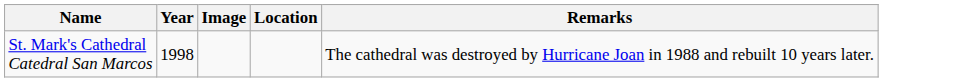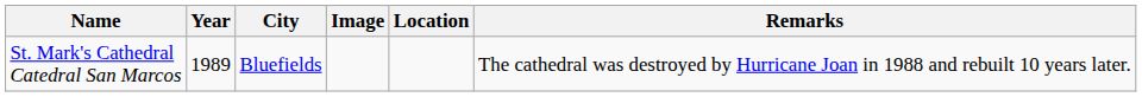+ column: City | Bluefields
St. Mark's Cathedral Catedral San Marcos | Year: 1998 -> 1989
